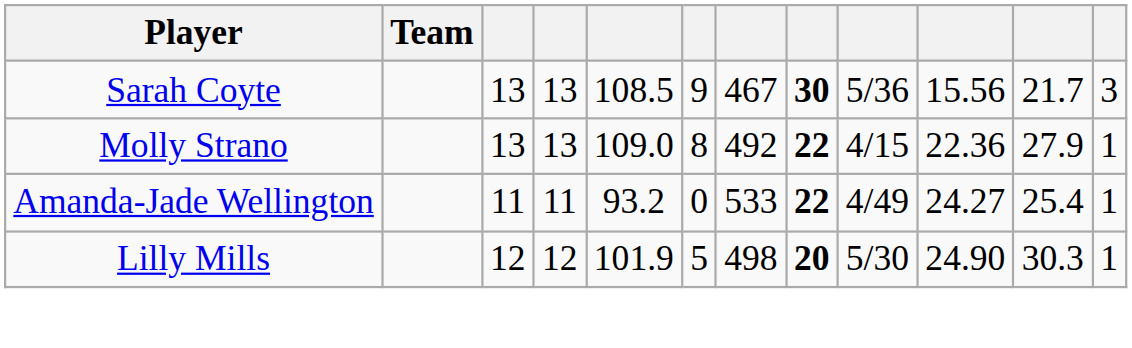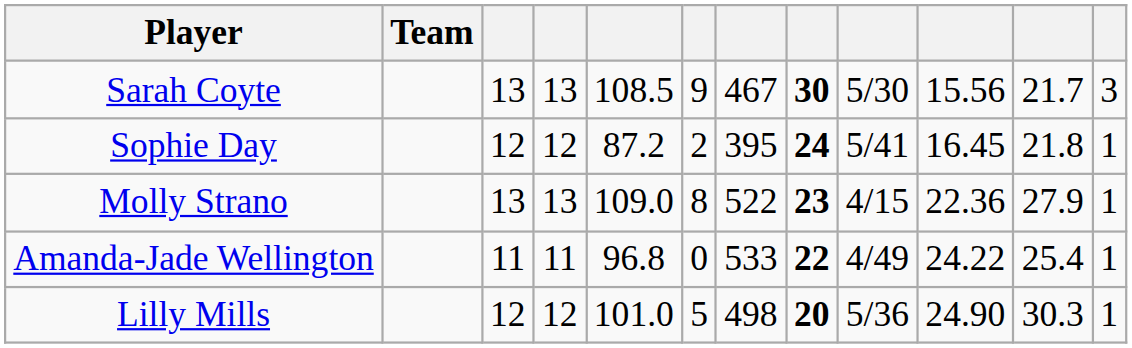Sarah Coyte | column 9: 5/36 -> 5/30
+ row: Sophie Day | 12 | 12 | 87.2 | 2 | 395 | 24 | 5/41 | 16.45 | 21.8 | 1
Molly Strano | column 7: 492 -> 522
Molly Strano | column 8: 22 -> 23
Amanda-Jade Wellington | column 5: 93.2 -> 96.8
Amanda-Jade Wellington | column 10: 24.27 -> 24.22
Lilly Mills | column 5: 101.9 -> 101.0
Lilly Mills | column 9: 5/30 -> 5/36
